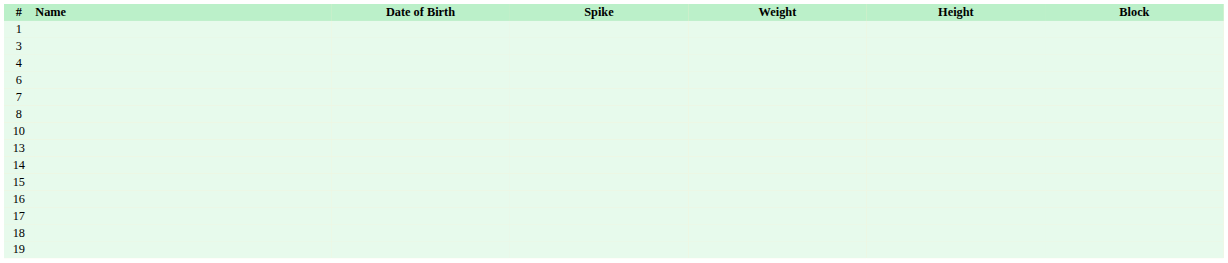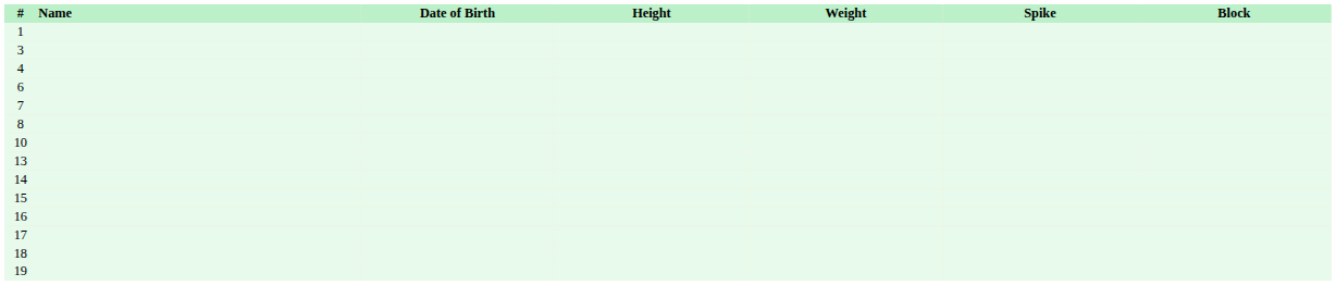columns swapped: Height <-> Spike
